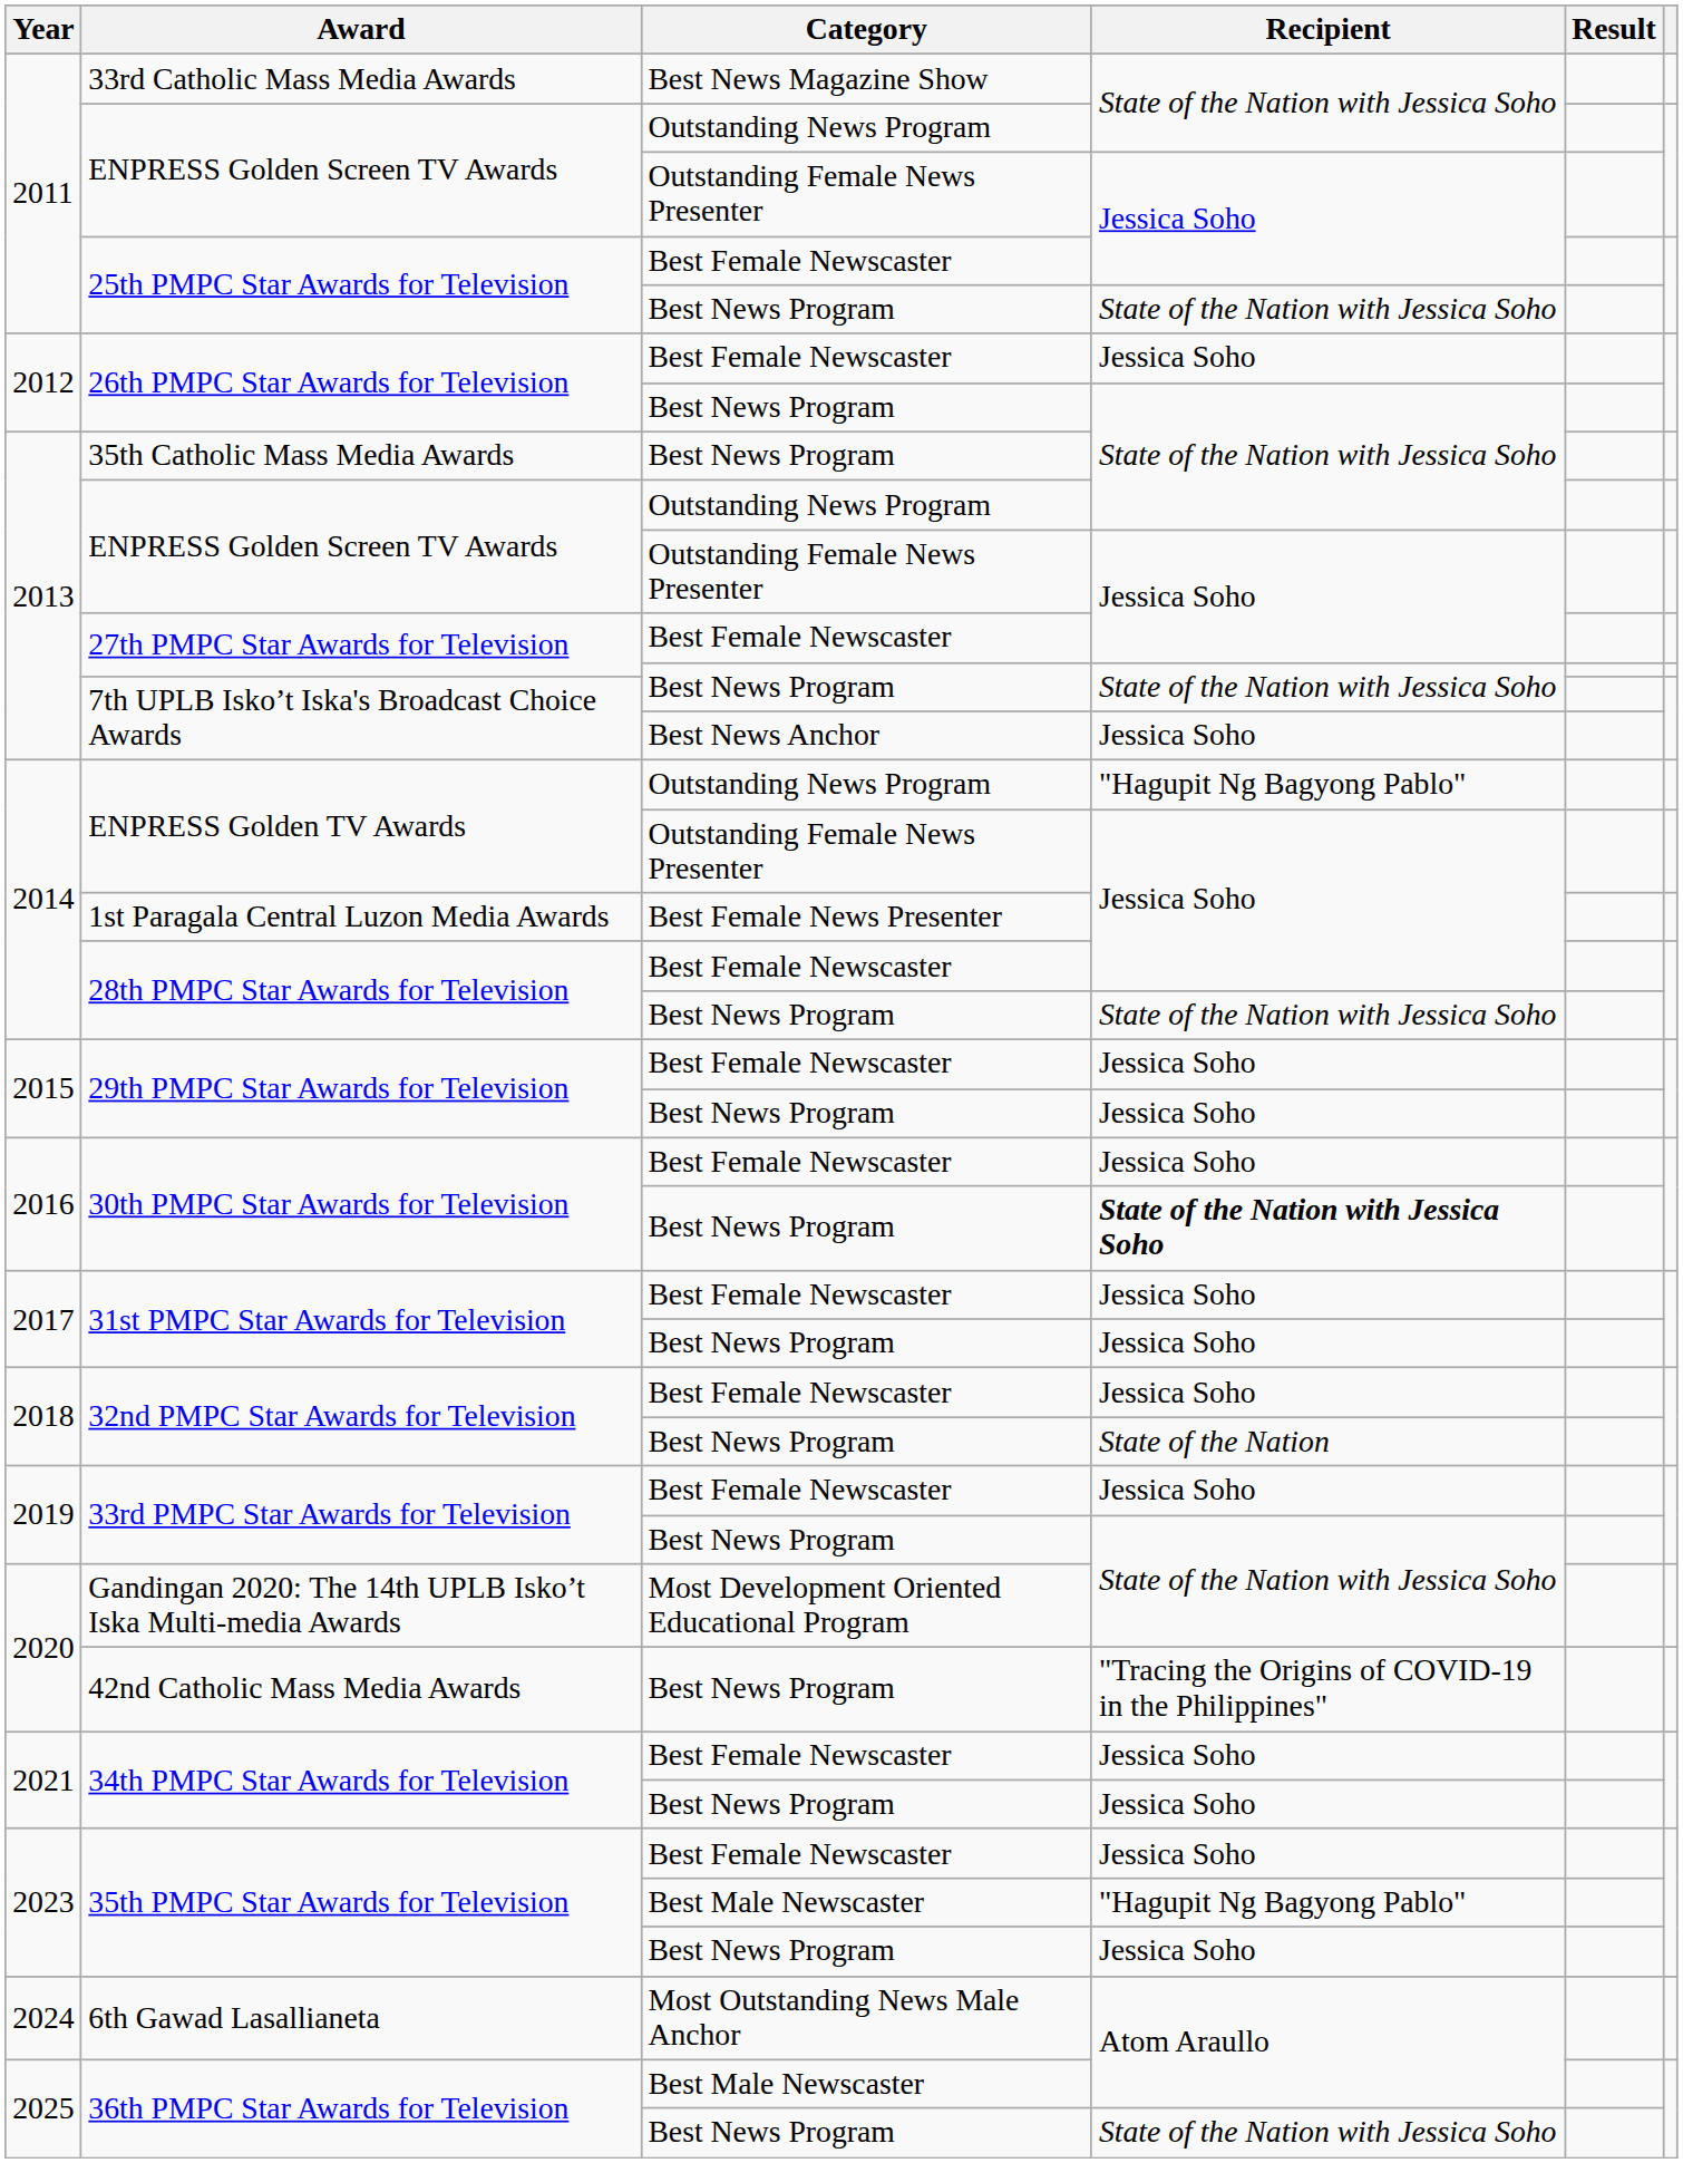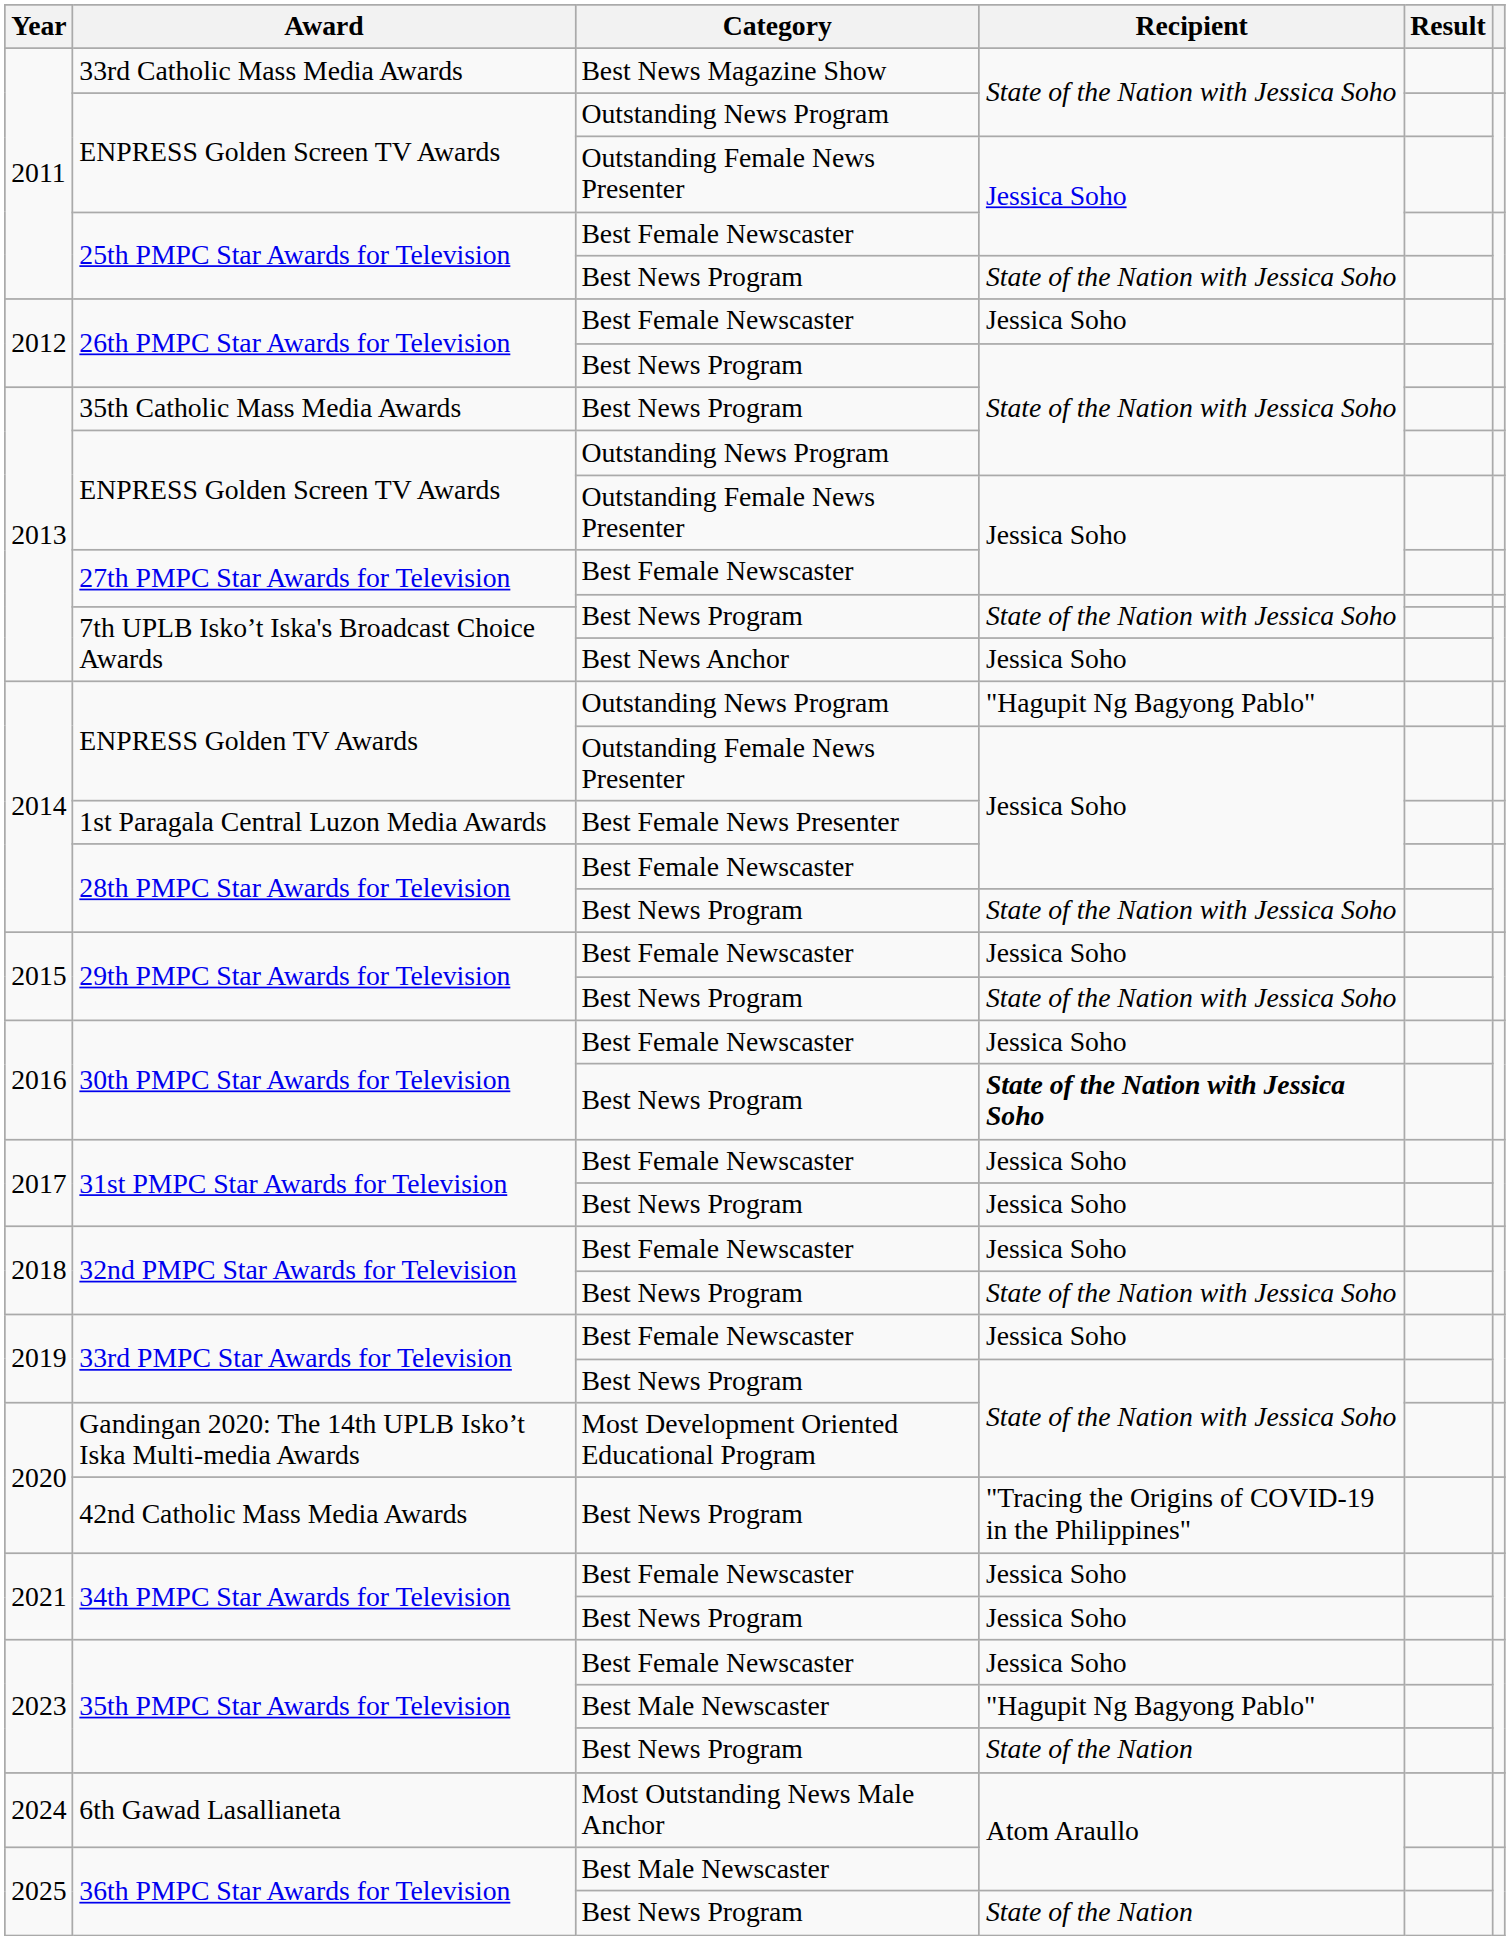29th PMPC Star Awards for Television / Best News Program | Recipient: Jessica Soho -> State of the Nation with Jessica Soho
32nd PMPC Star Awards for Television / Best News Program | Recipient: State of the Nation -> State of the Nation with Jessica Soho
35th PMPC Star Awards for Television / Best News Program | Recipient: Jessica Soho -> State of the Nation
36th PMPC Star Awards for Television / Best News Program | Recipient: State of the Nation with Jessica Soho -> State of the Nation
